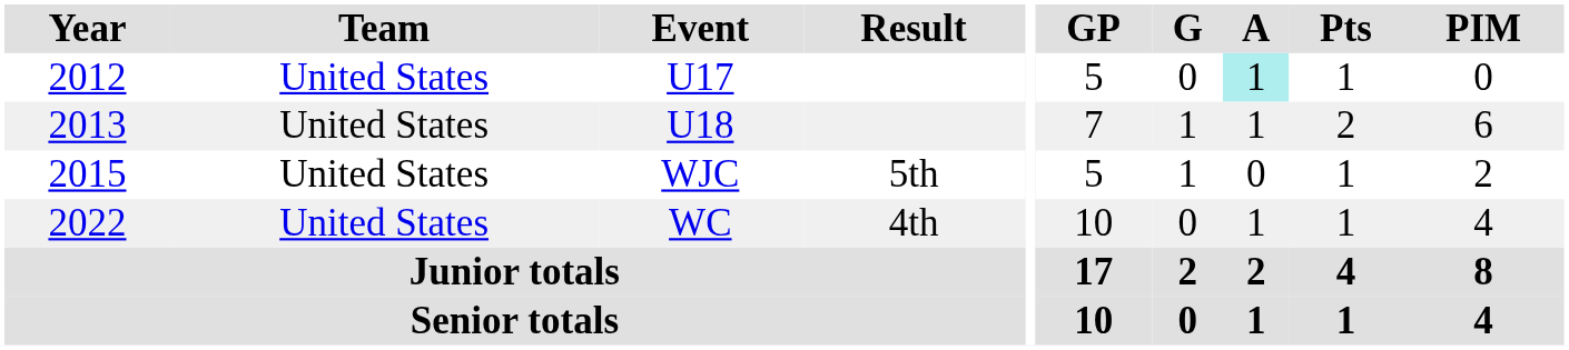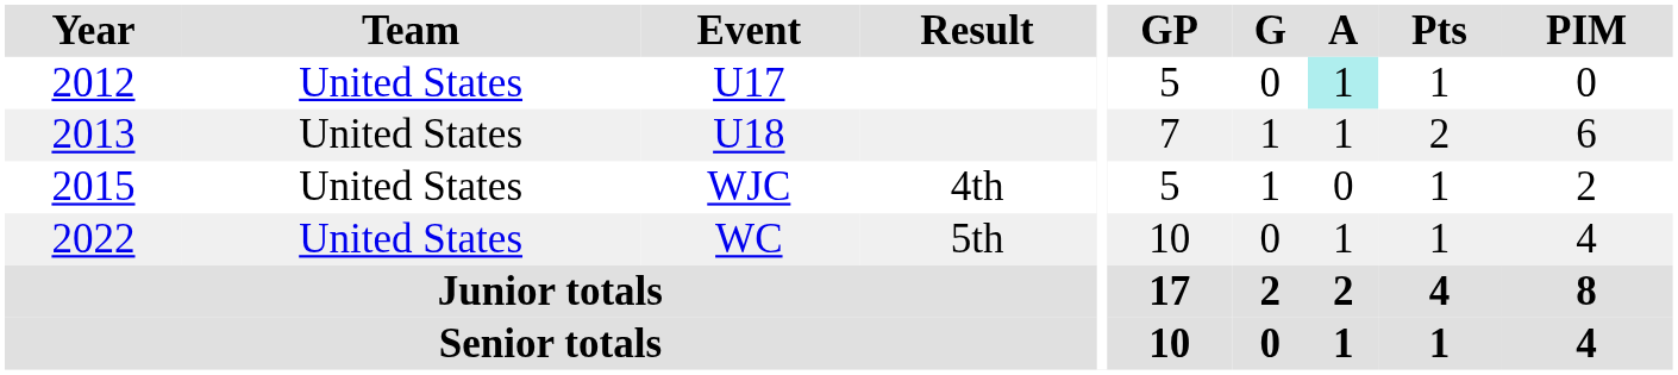WJC | Result: 5th -> 4th
WC | Result: 4th -> 5th
